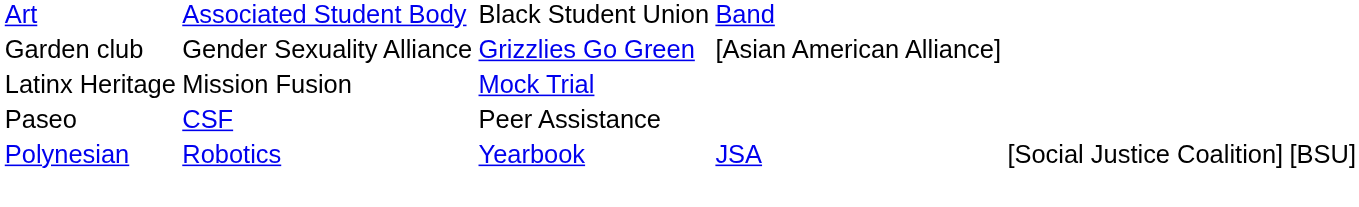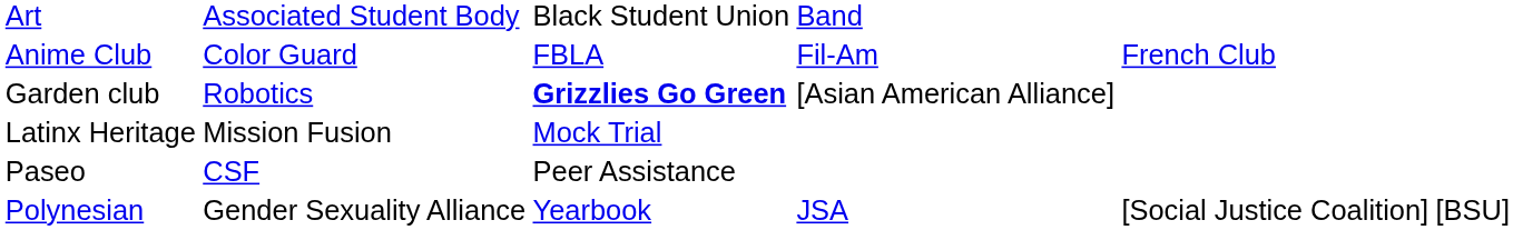+ row: Anime Club | Color Guard | FBLA | Fil-Am | French Club
Garden club | column 2: Gender Sexuality Alliance -> Robotics
Garden club | column 3: normal -> bold
Polynesian | column 2: Robotics -> Gender Sexuality Alliance
